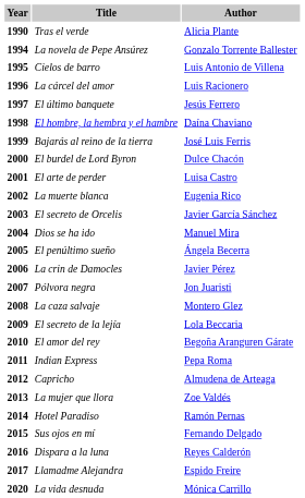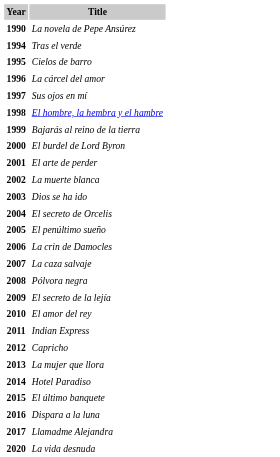- column: Author | Alicia Plante | Gonzalo Torrente Ballester | Luis Antonio de Villena | Luis Racionero | Jesús Ferrero | Daína Chaviano | José Luis Ferris | Dulce Chacón | Luisa Castro | Eugenia Rico | Javier García Sánchez | Manuel Mira | Ángela Becerra | Javier Pérez | Jon Juaristi | Montero Glez | Lola Beccaria | Begoña Aranguren Gárate | Pepa Roma | Almudena de Arteaga | Zoe Valdés | Ramón Pernas | Fernando Delgado | Reyes Calderón | Espido Freire | Mónica Carrillo
1990 | Title: Tras el verde -> La novela de Pepe Ansúrez
1994 | Title: La novela de Pepe Ansúrez -> Tras el verde
1997 | Title: El último banquete -> Sus ojos en mí
2003 | Title: El secreto de Orcelis -> Dios se ha ido
2004 | Title: Dios se ha ido -> El secreto de Orcelis
2007 | Title: Pólvora negra -> La caza salvaje
2008 | Title: La caza salvaje -> Pólvora negra
2015 | Title: Sus ojos en mí -> El último banquete
